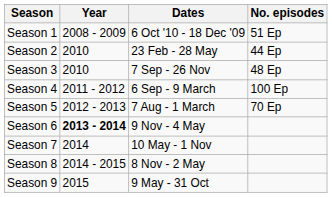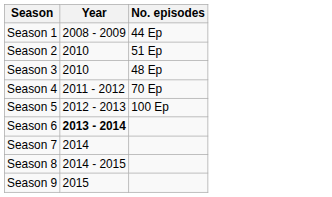- column: Dates | 6 Oct '10 - 18 Dec '09 | 23 Feb - 28 May | 7 Sep - 26 Nov | 6 Sep - 9 March | 7 Aug - 1 March | 9 Nov - 4 May | 10 May - 1 Nov | 8 Nov - 2 May | 9 May - 31 Oct
Season 1 | No. episodes: 51 Ep -> 44 Ep
Season 2 | No. episodes: 44 Ep -> 51 Ep
Season 4 | No. episodes: 100 Ep -> 70 Ep
Season 5 | No. episodes: 70 Ep -> 100 Ep
